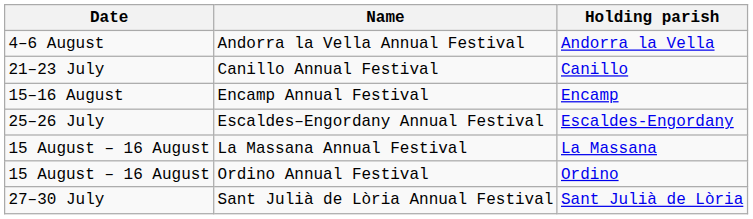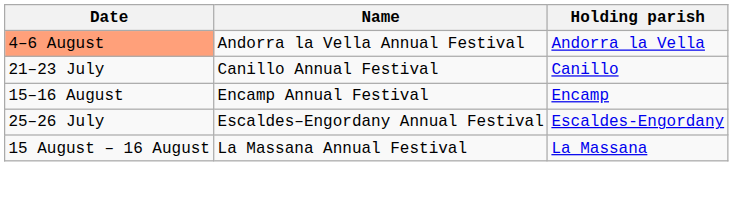Andorra la Vella Annual Festival | Date: no background -> lightsalmon background
- row: 15 August – 16 August | Ordino Annual Festival | Ordino
- row: 27–30 July | Sant Julià de Lòria Annual Festival | Sant Julià de Lòria
